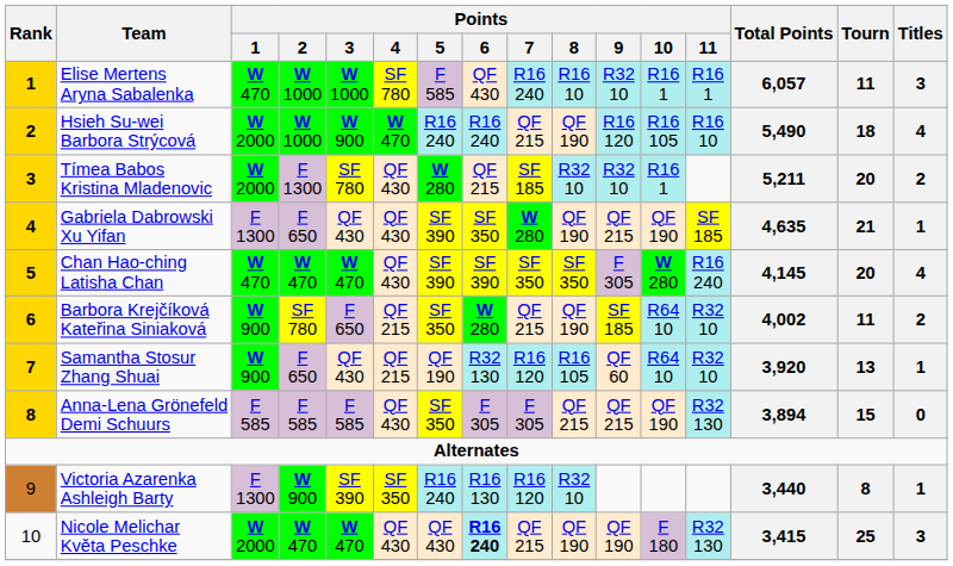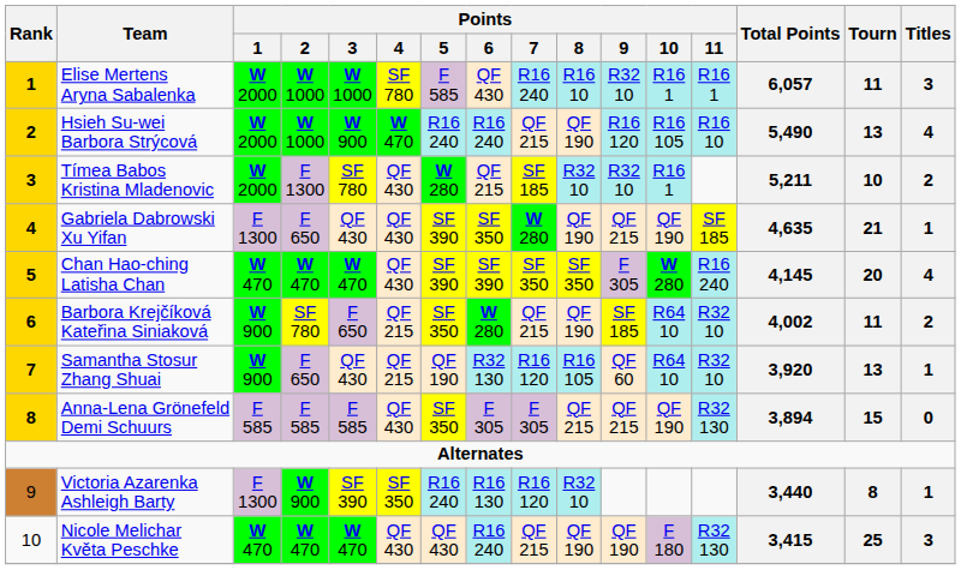Elise Mertens Aryna Sabalenka | Points / 1: W 470 -> W 2000
Hsieh Su-wei Barbora Strýcová | Tourn: 18 -> 13
Tímea Babos Kristina Mladenovic | Tourn: 20 -> 10
Nicole Melichar Květa Peschke | Points / 1: W 2000 -> W 470
Nicole Melichar Květa Peschke | Points / 6: bold -> normal
